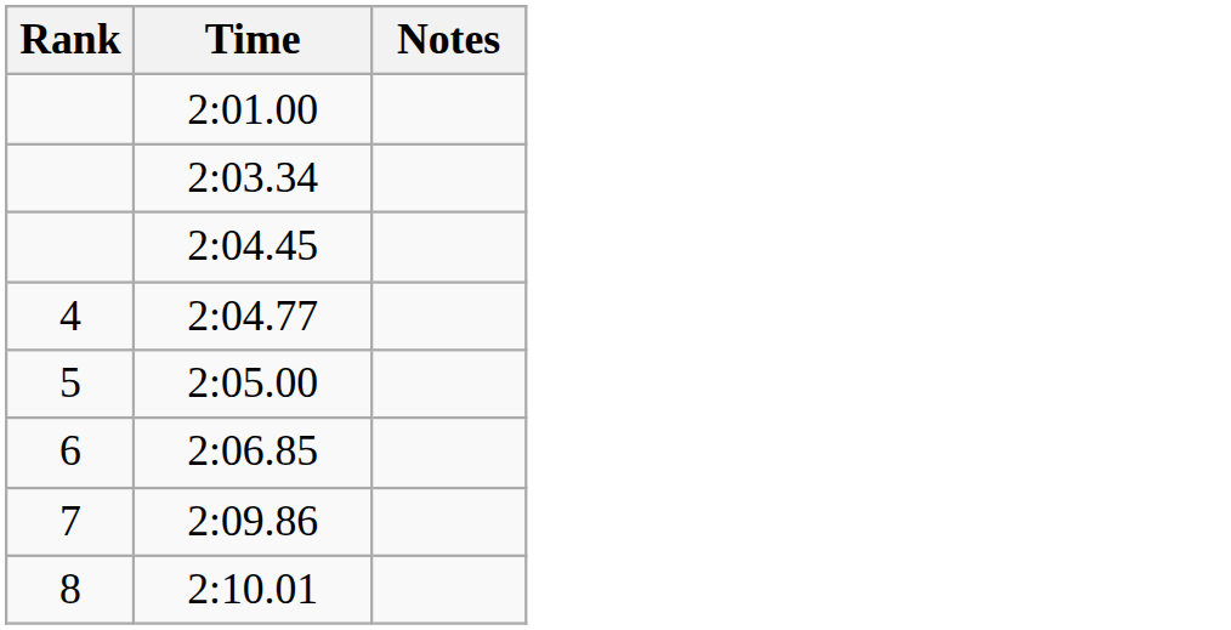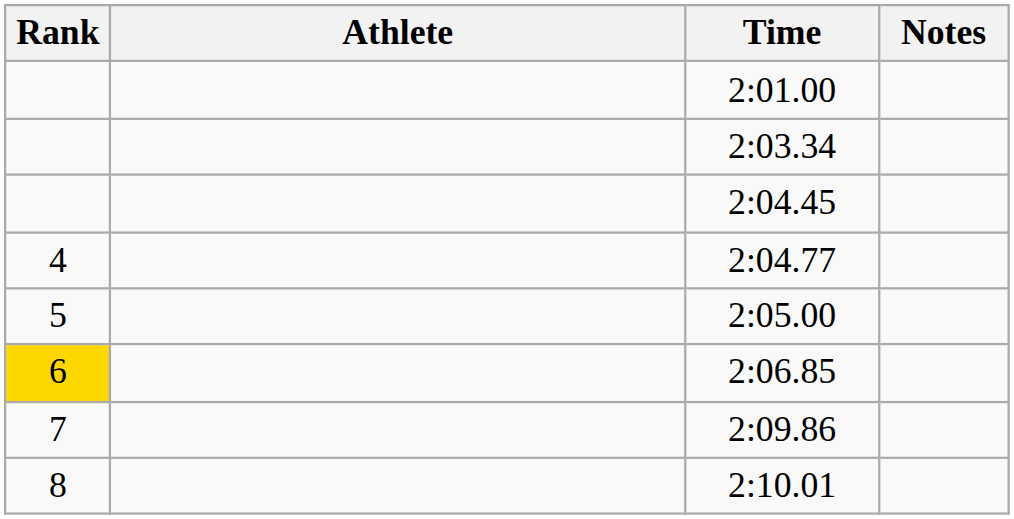+ column: Athlete
2:06.85 | Rank: no background -> gold background
